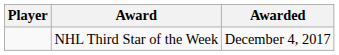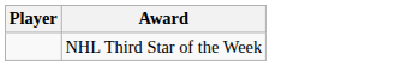- column: Awarded | December 4, 2017
